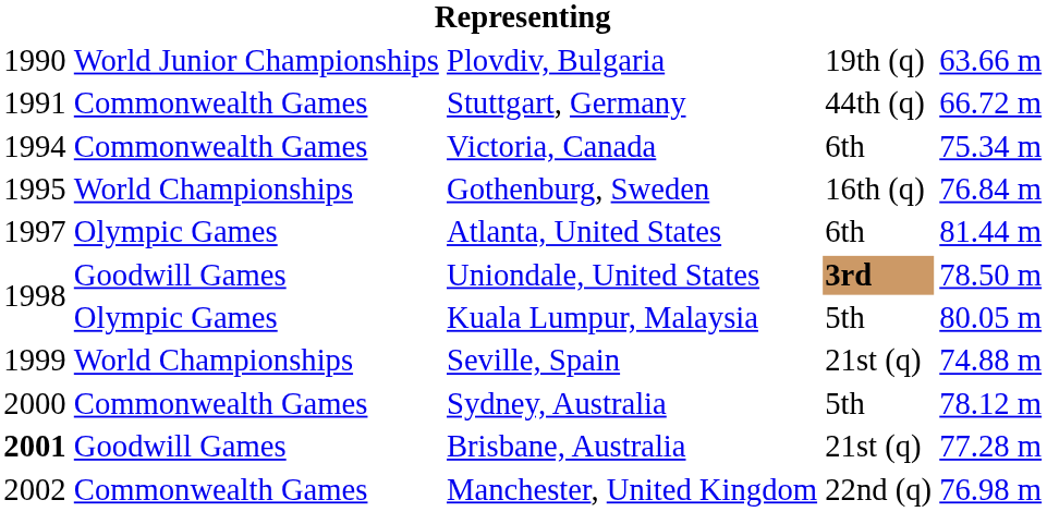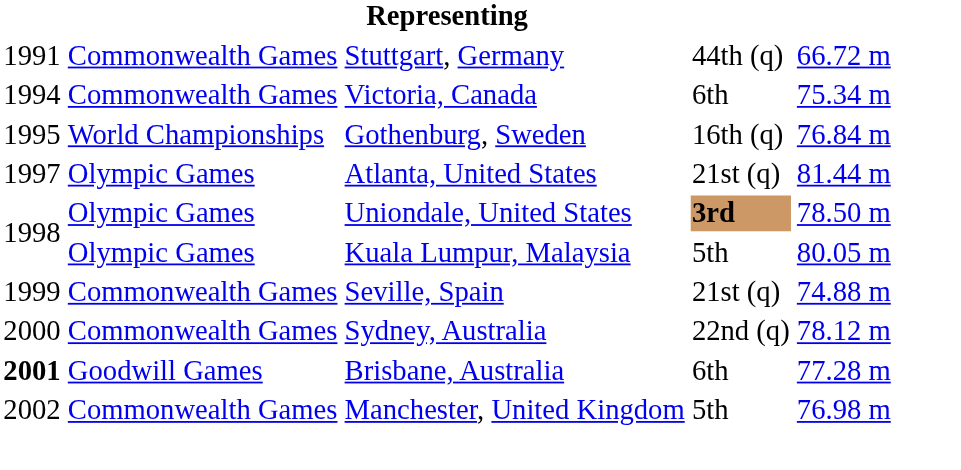- row: 1990 | World Junior Championships | Plovdiv, Bulgaria | 19th (q) | 63.66 m
Atlanta, United States | column 4: 6th -> 21st (q)
Uniondale, United States | column 2: Goodwill Games -> Olympic Games
Seville, Spain | column 2: World Championships -> Commonwealth Games
Sydney, Australia | column 4: 5th -> 22nd (q)
Brisbane, Australia | column 4: 21st (q) -> 6th
Manchester, United Kingdom | column 4: 22nd (q) -> 5th
